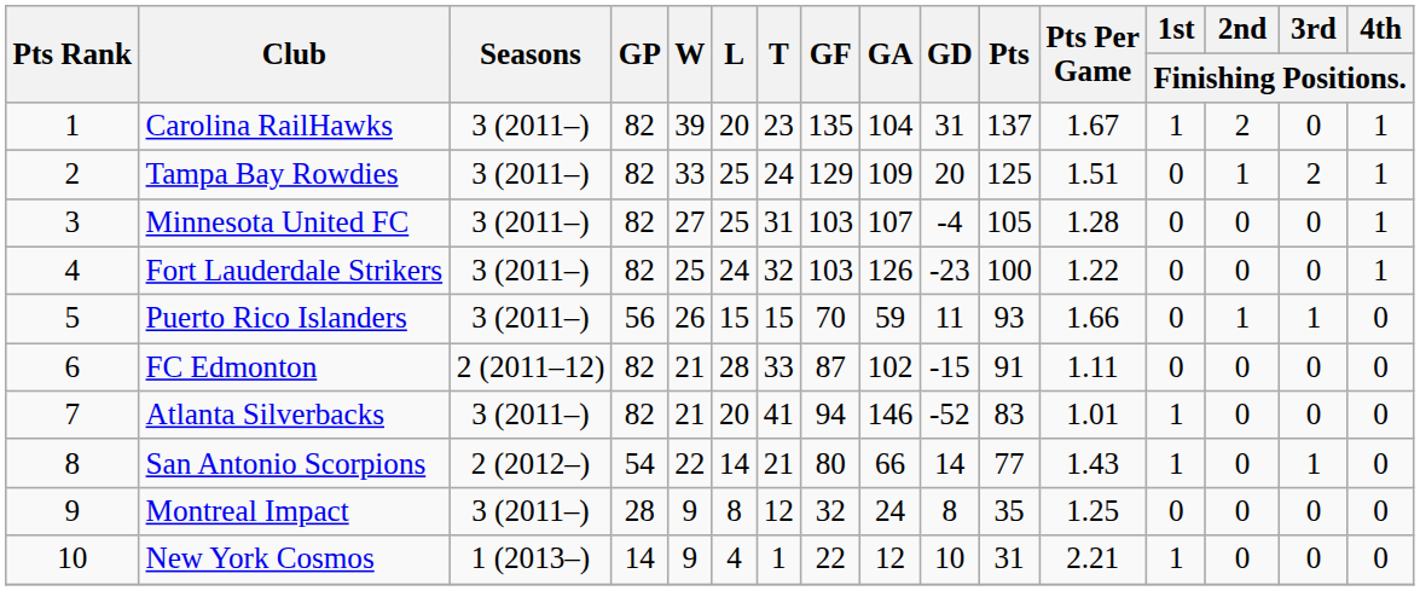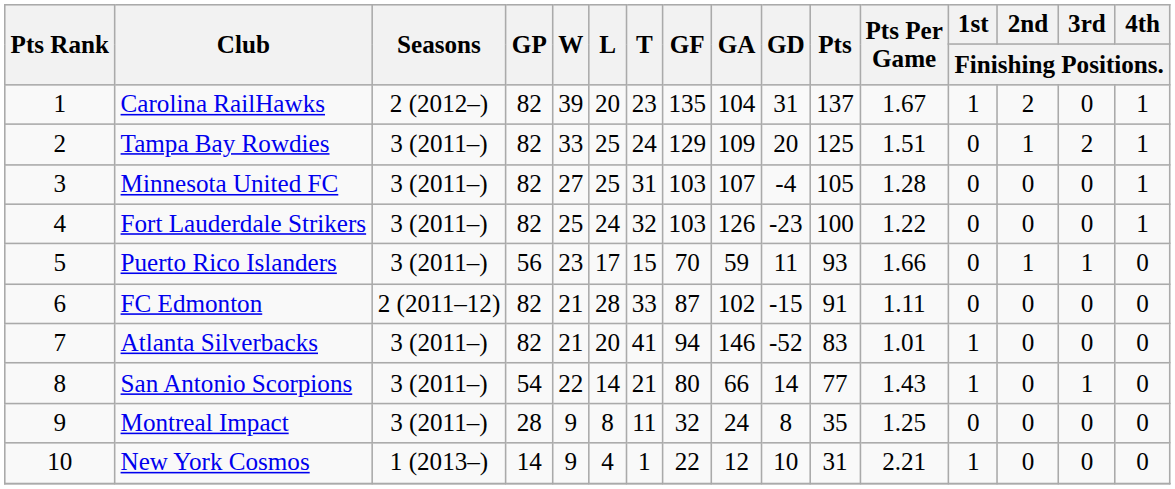Carolina RailHawks | Seasons: 3 (2011–) -> 2 (2012–)
Puerto Rico Islanders | W: 26 -> 23
Puerto Rico Islanders | L: 15 -> 17
San Antonio Scorpions | Seasons: 2 (2012–) -> 3 (2011–)
Montreal Impact | T: 12 -> 11
